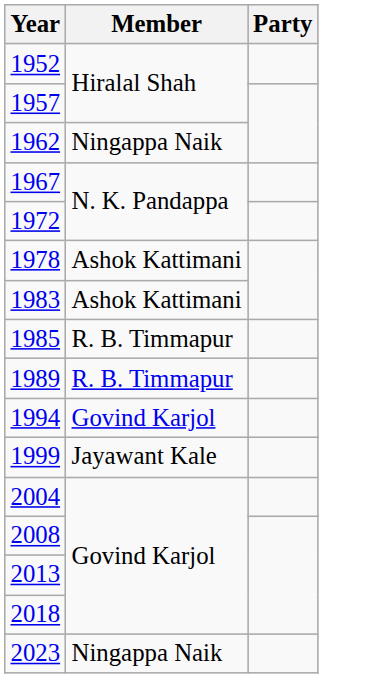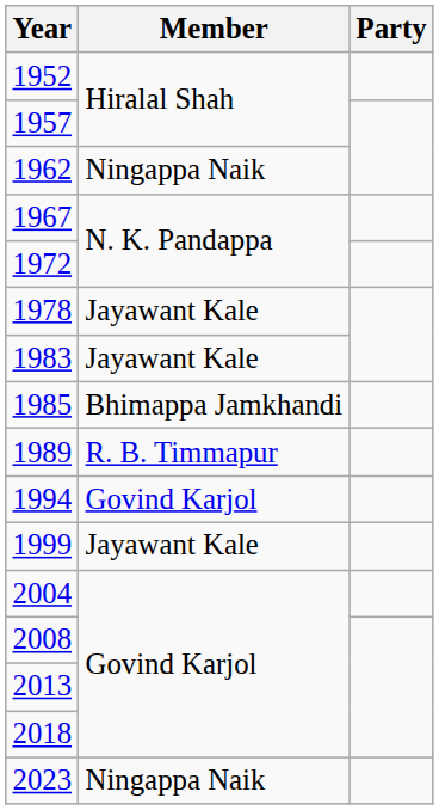1978 | Member: Ashok Kattimani -> Jayawant Kale
1983 | Member: Ashok Kattimani -> Jayawant Kale
1985 | Member: R. B. Timmapur -> Bhimappa Jamkhandi
